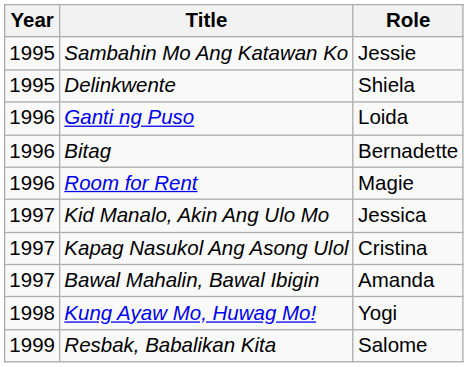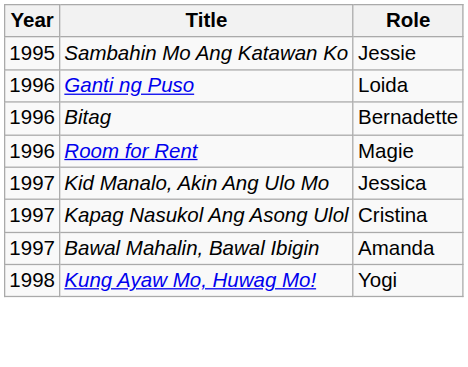- row: 1995 | Delinkwente | Shiela
- row: 1999 | Resbak, Babalikan Kita | Salome
